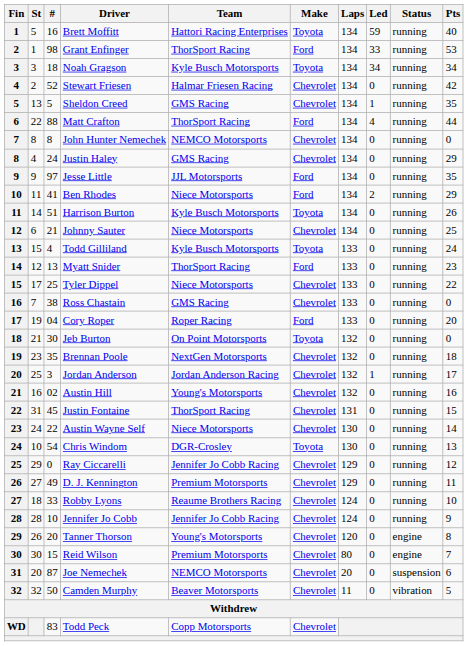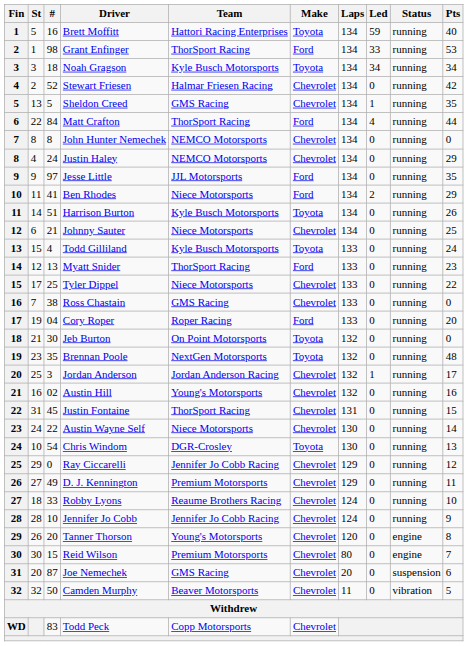Matt Crafton | #: 88 -> 84
Justin Haley | Team: GMS Racing -> NEMCO Motorsports
Brennan Poole | Make: Chevrolet -> Toyota
Brennan Poole | Pts: 18 -> 48
Joe Nemechek | Team: NEMCO Motorsports -> GMS Racing
